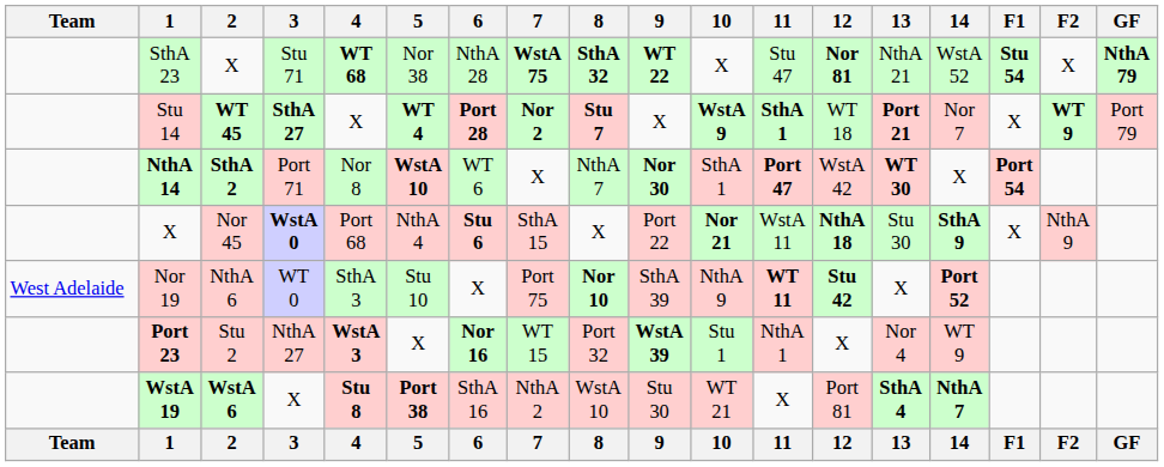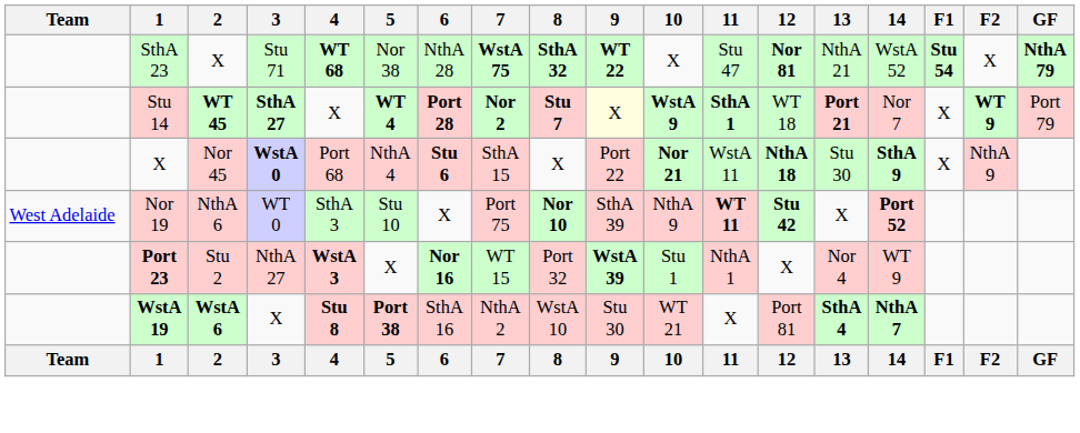Stu 14 | 9: no background -> lightyellow background
- row: NthA 14 | SthA 2 | Port 71 | Nor 8 | WstA 10 | WT 6 | X | NthA 7 | Nor 30 | SthA 1 | Port 47 | WstA 42 | WT 30 | X | Port 54
